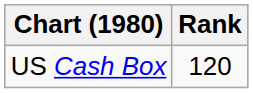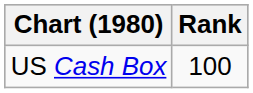US Cash Box | Rank: 120 -> 100
